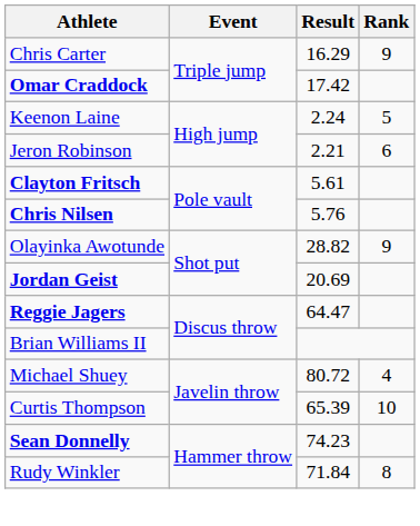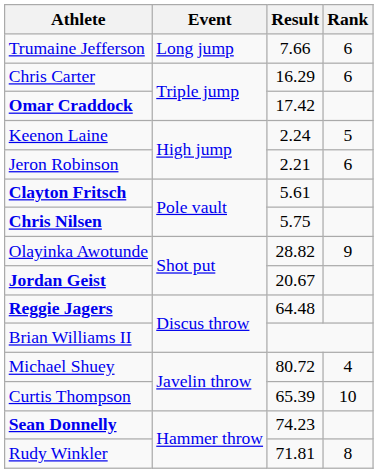+ row: Trumaine Jefferson | Long jump | 7.66 | 6
Chris Carter | Rank: 9 -> 6
Chris Nilsen | Result: 5.76 -> 5.75
Jordan Geist | Result: 20.69 -> 20.67
Reggie Jagers | Result: 64.47 -> 64.48
Rudy Winkler | Result: 71.84 -> 71.81
